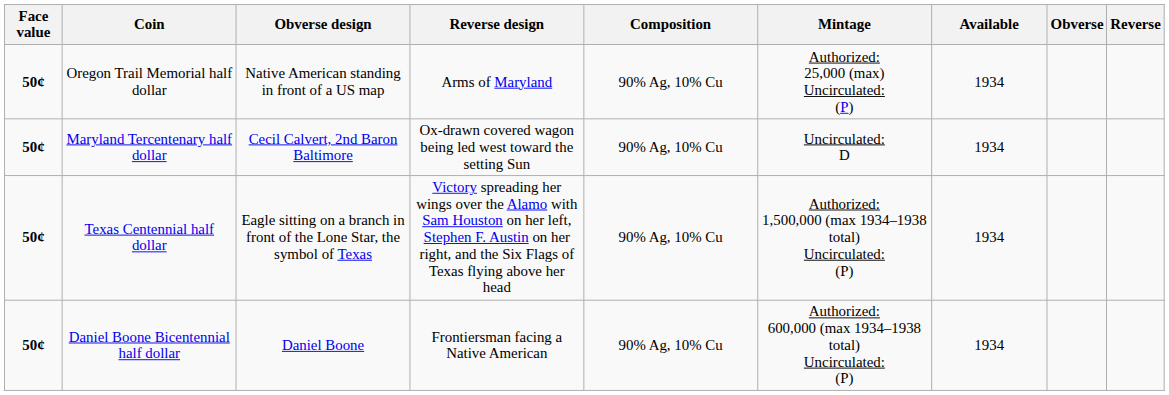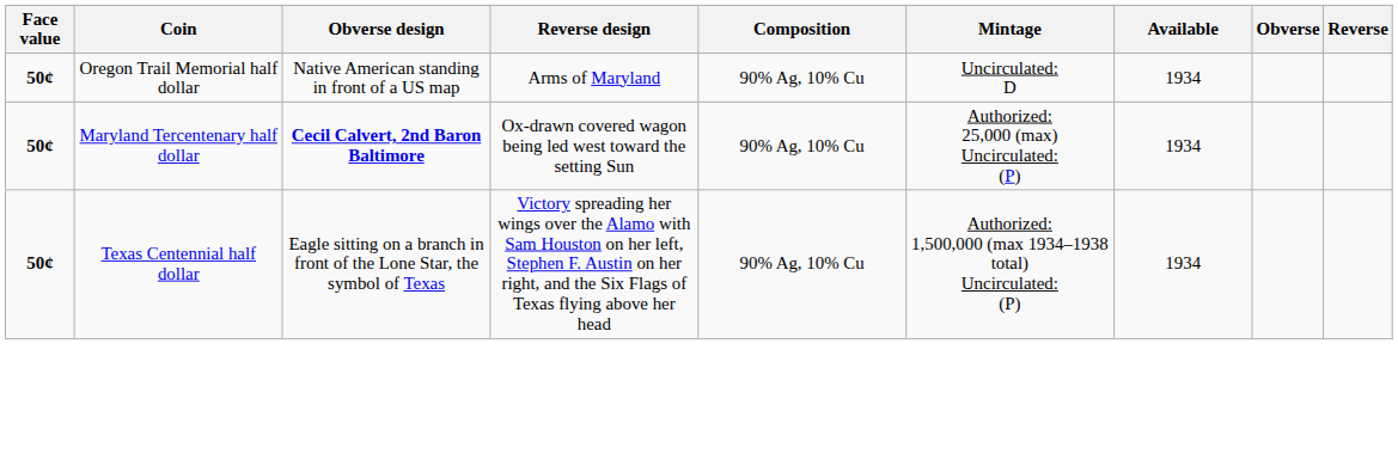Oregon Trail Memorial half dollar | Mintage: Authorized: 25,000 (max) Uncirculated: (P) -> Uncirculated: D
Maryland Tercentenary half dollar | Obverse design: normal -> bold
Maryland Tercentenary half dollar | Mintage: Uncirculated: D -> Authorized: 25,000 (max) Uncirculated: (P)
- row: 50¢ | Daniel Boone Bicentennial half dollar | Daniel Boone | Frontiersman facing a Native American | 90% Ag, 10% Cu | Authorized: 600,000 (max 1934–1938 total) Uncirculated: (P) | 1934
